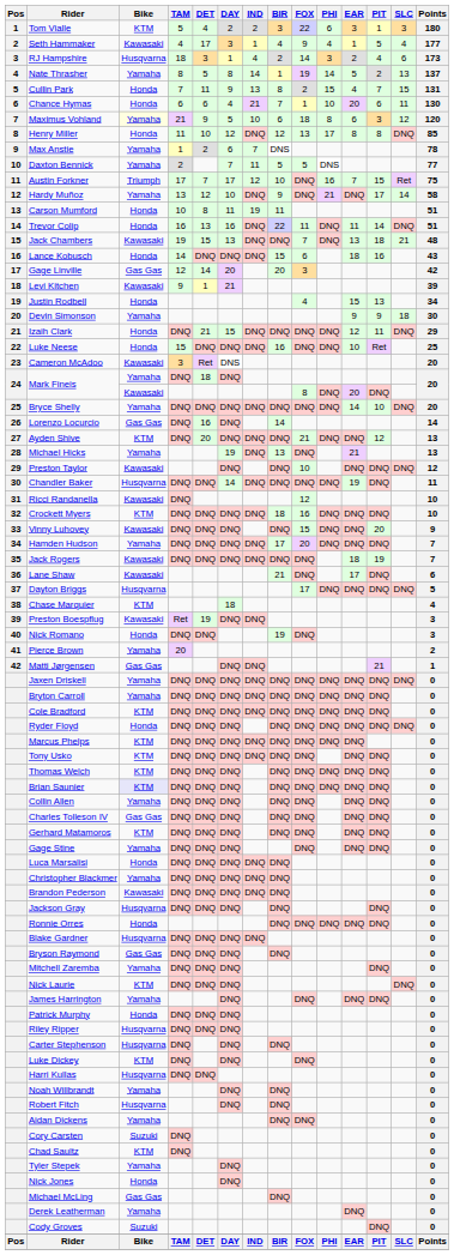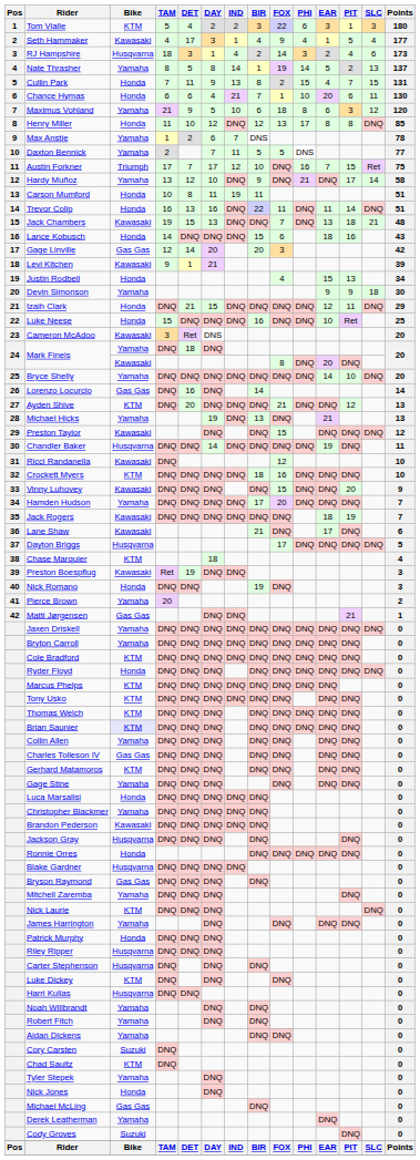Maximus Vohland | Bike: lightyellow background -> no background
Preston Taylor | FOX: 10 -> 15
Robert Fitch | Bike: Husqvarna -> Yamaha
